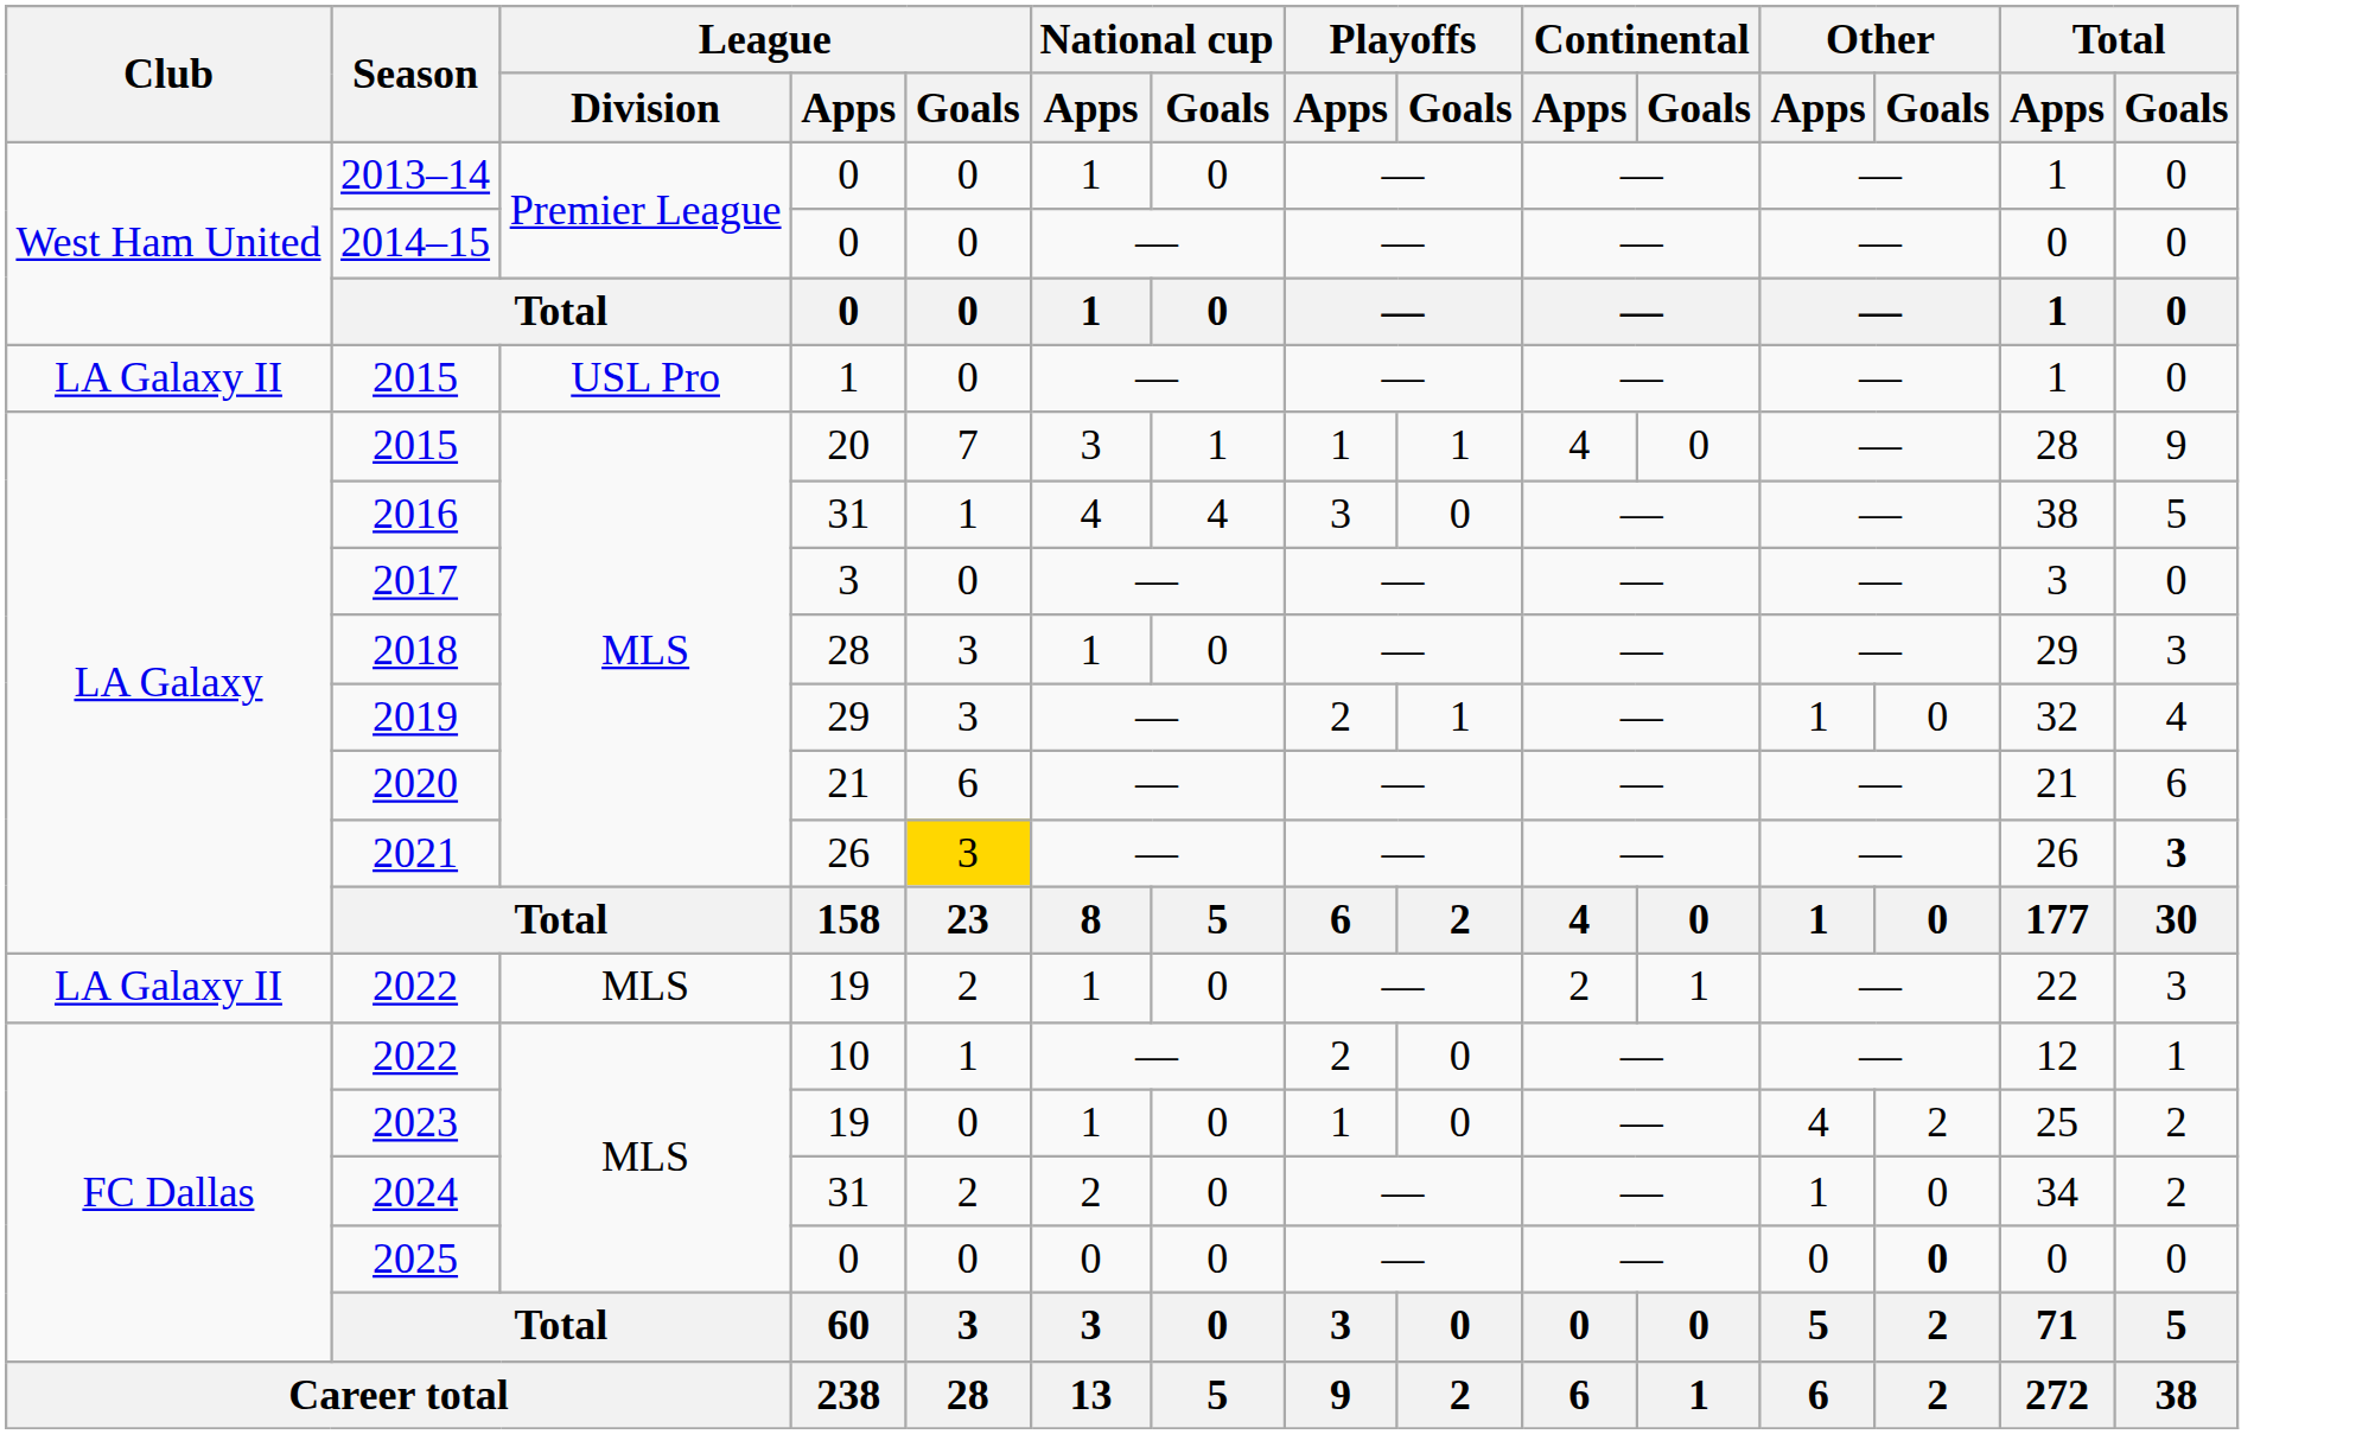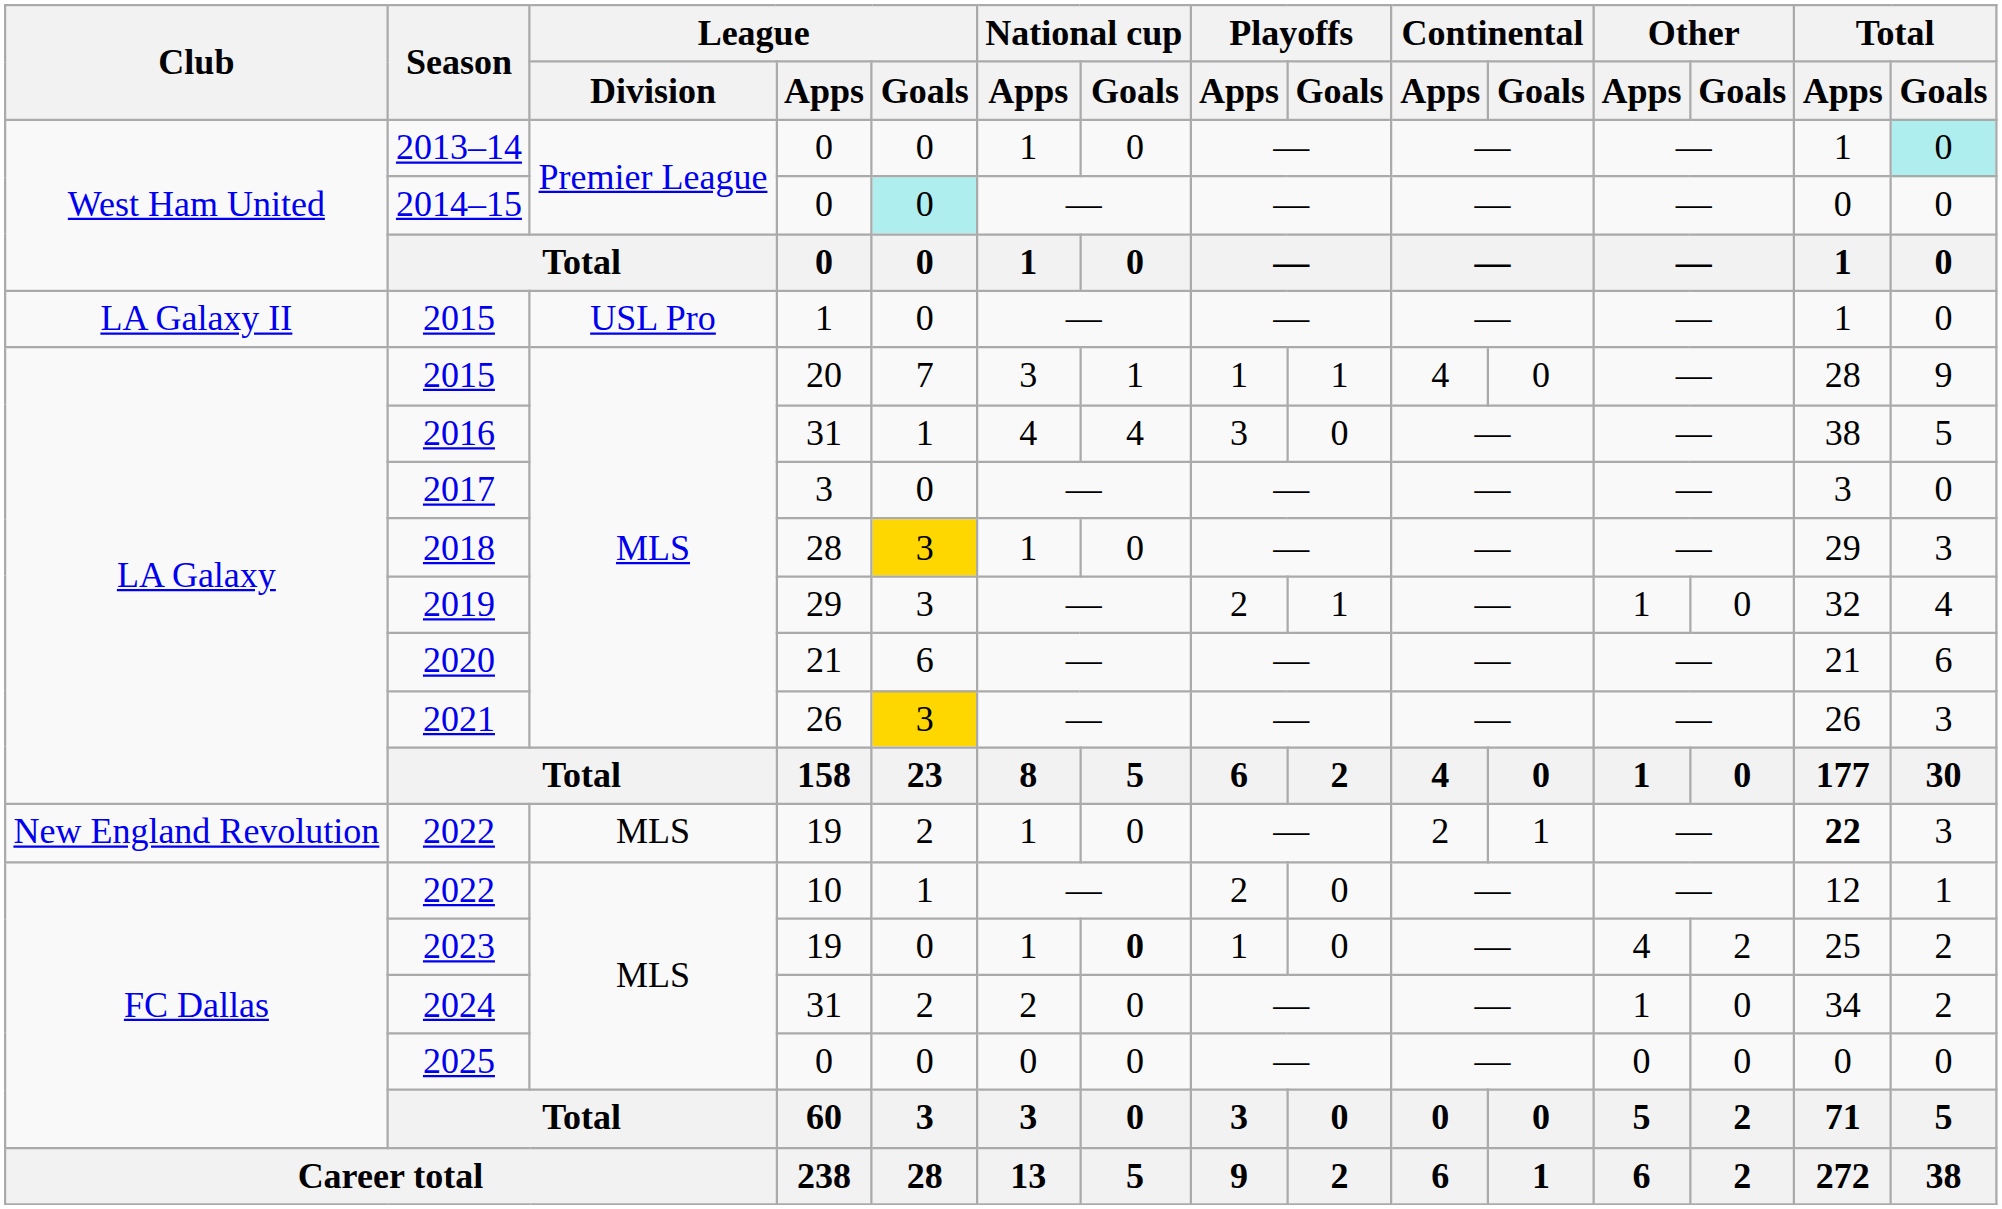2013–14 | Total / Goals: no background -> paleturquoise background
2014–15 | League / Goals: no background -> paleturquoise background
2018 | League / Goals: no background -> gold background
2021 | Total / Goals: bold -> normal
2022 / 19 | Club: LA Galaxy II -> New England Revolution
2022 / 19 | Total / Apps: normal -> bold
2023 | National cup / Goals: normal -> bold
2025 | Other / Goals: bold -> normal
